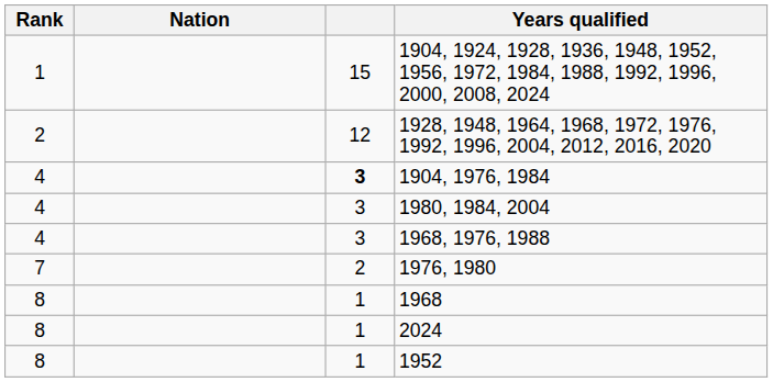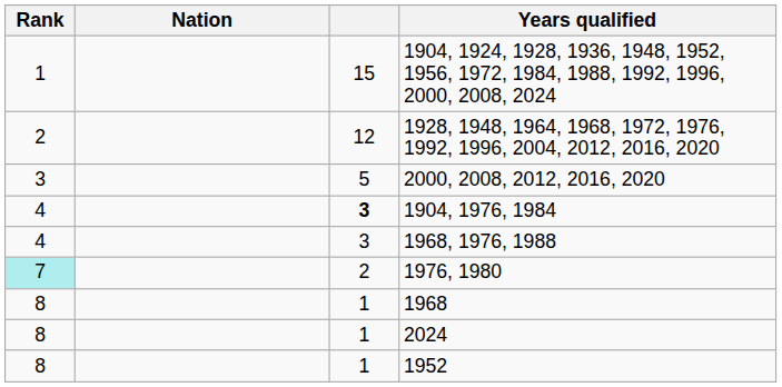+ row: 3 | 5 | 2000, 2008, 2012, 2016, 2020
- row: 4 | 3 | 1980, 1984, 2004
1976, 1980 | Rank: no background -> paleturquoise background
